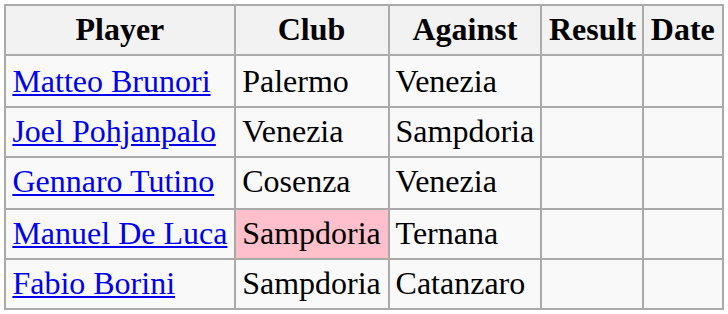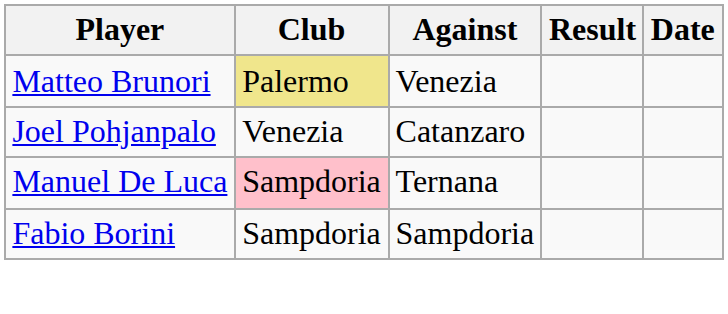Matteo Brunori | Club: no background -> khaki background
Joel Pohjanpalo | Against: Sampdoria -> Catanzaro
- row: Gennaro Tutino | Cosenza | Venezia
Fabio Borini | Against: Catanzaro -> Sampdoria
